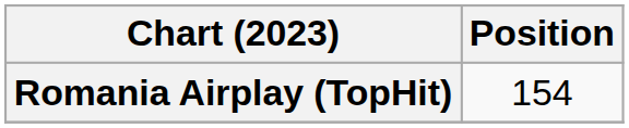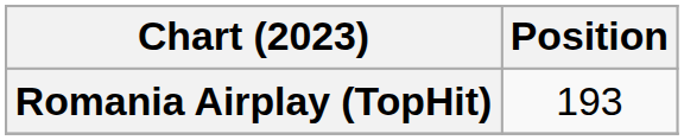Romania Airplay (TopHit) | Position: 154 -> 193
